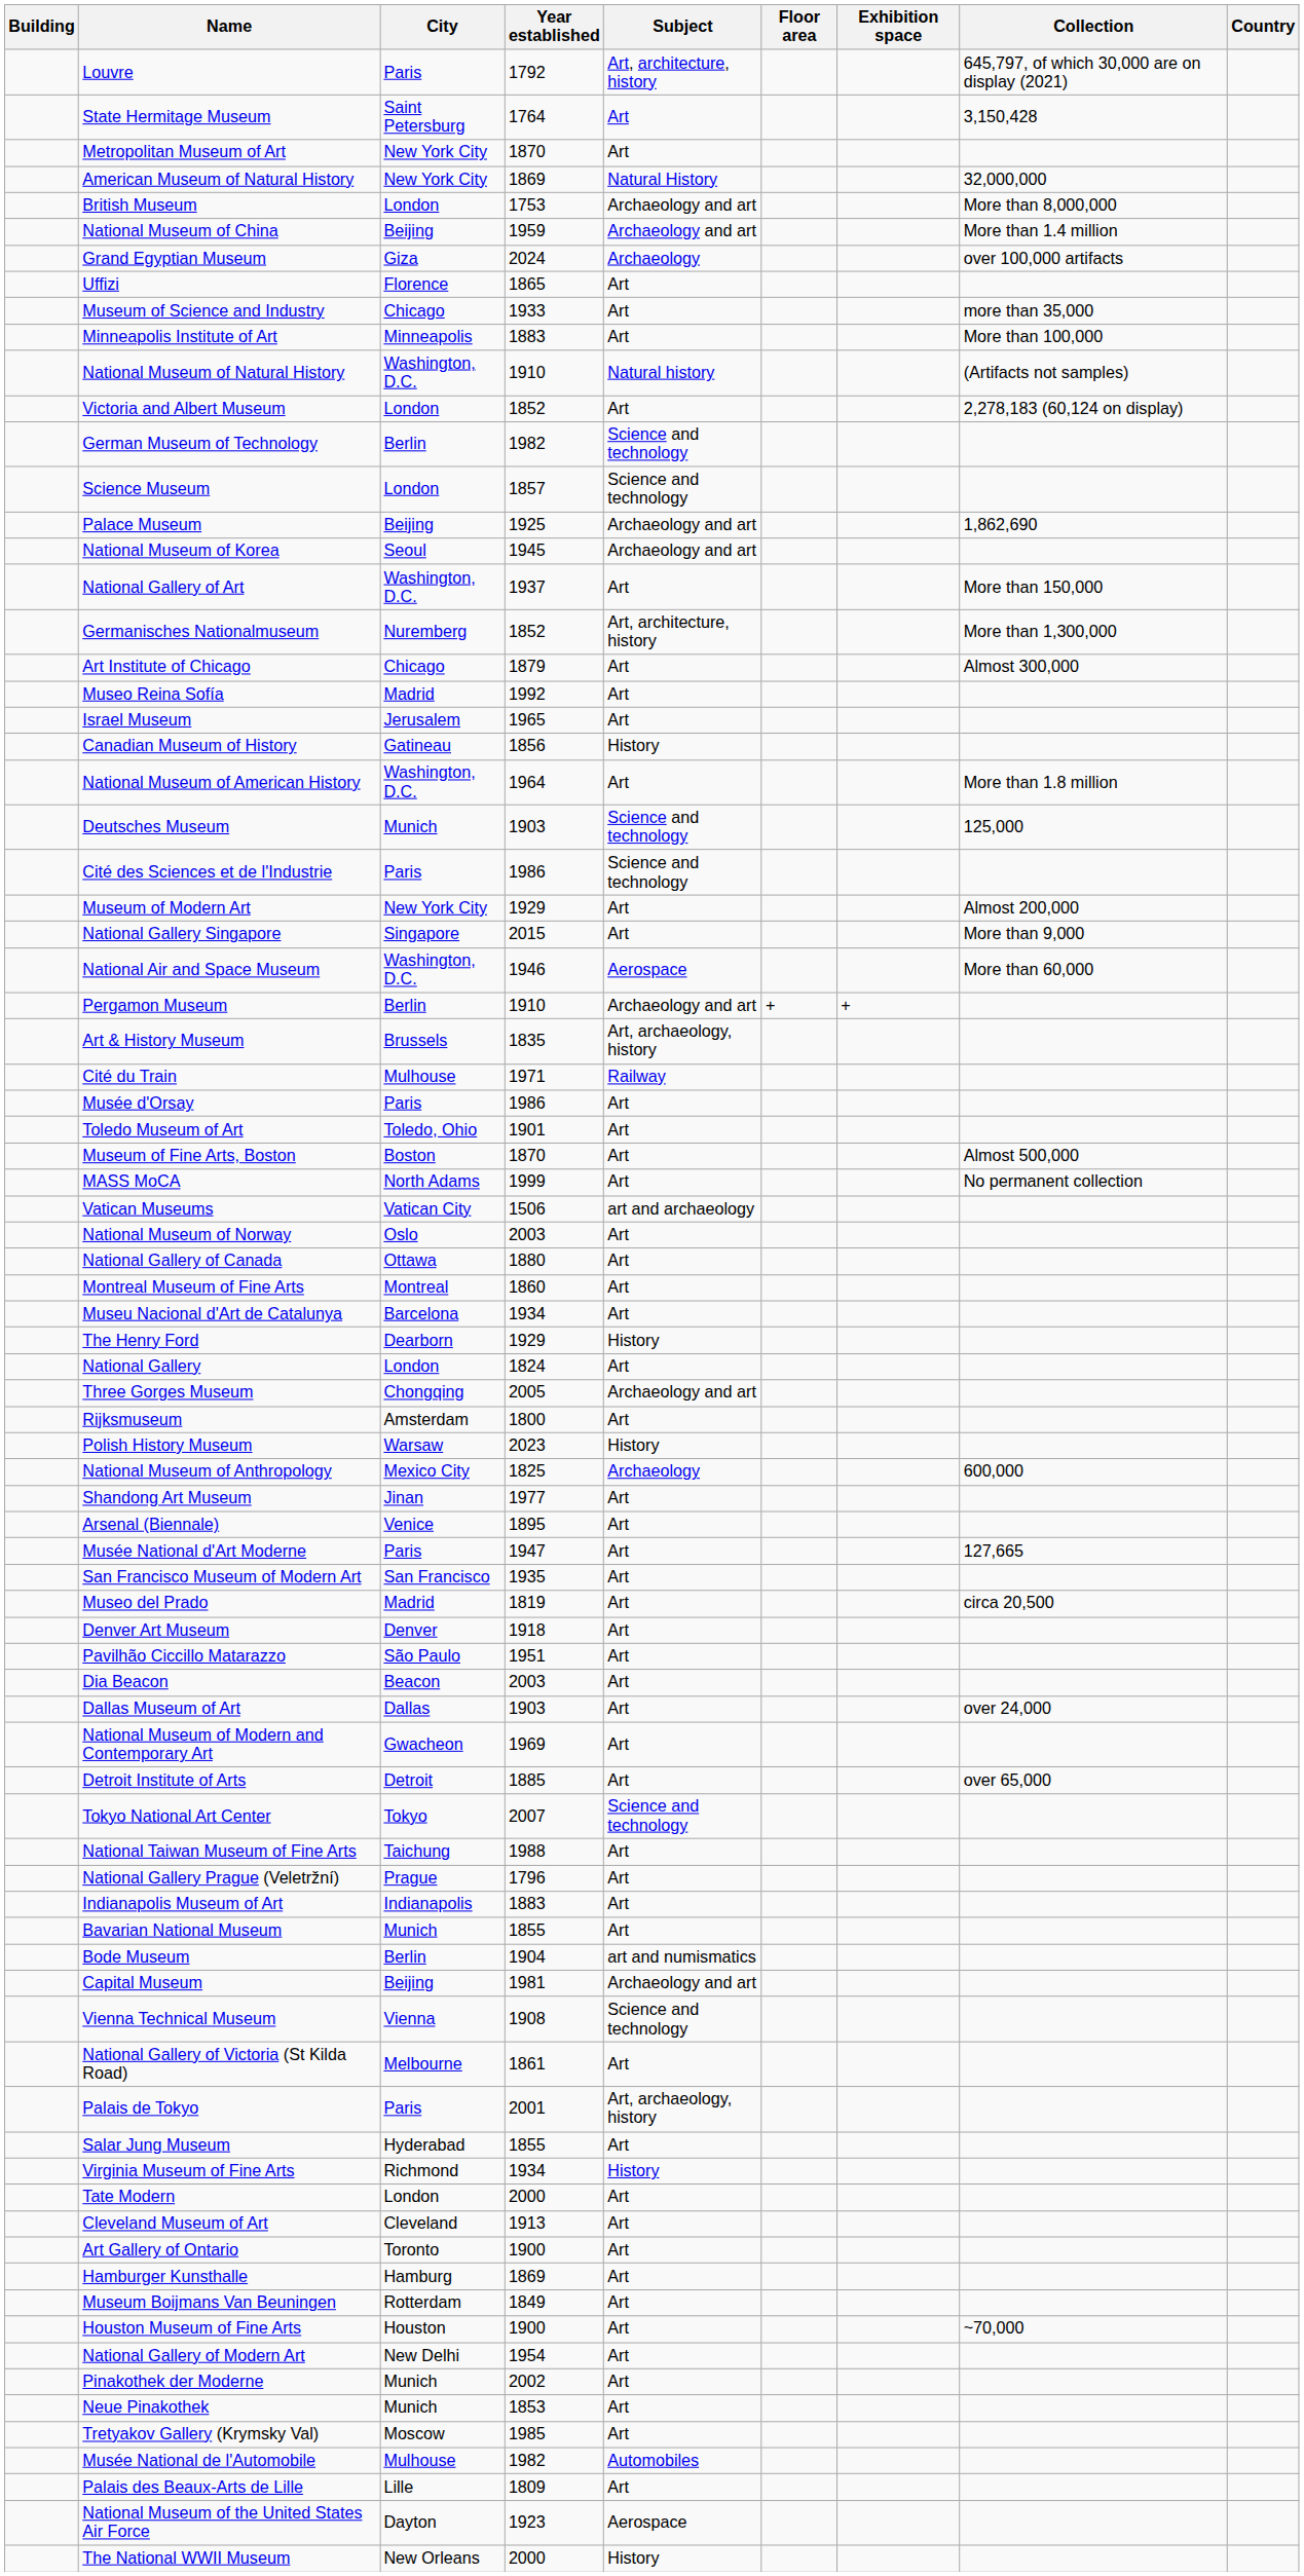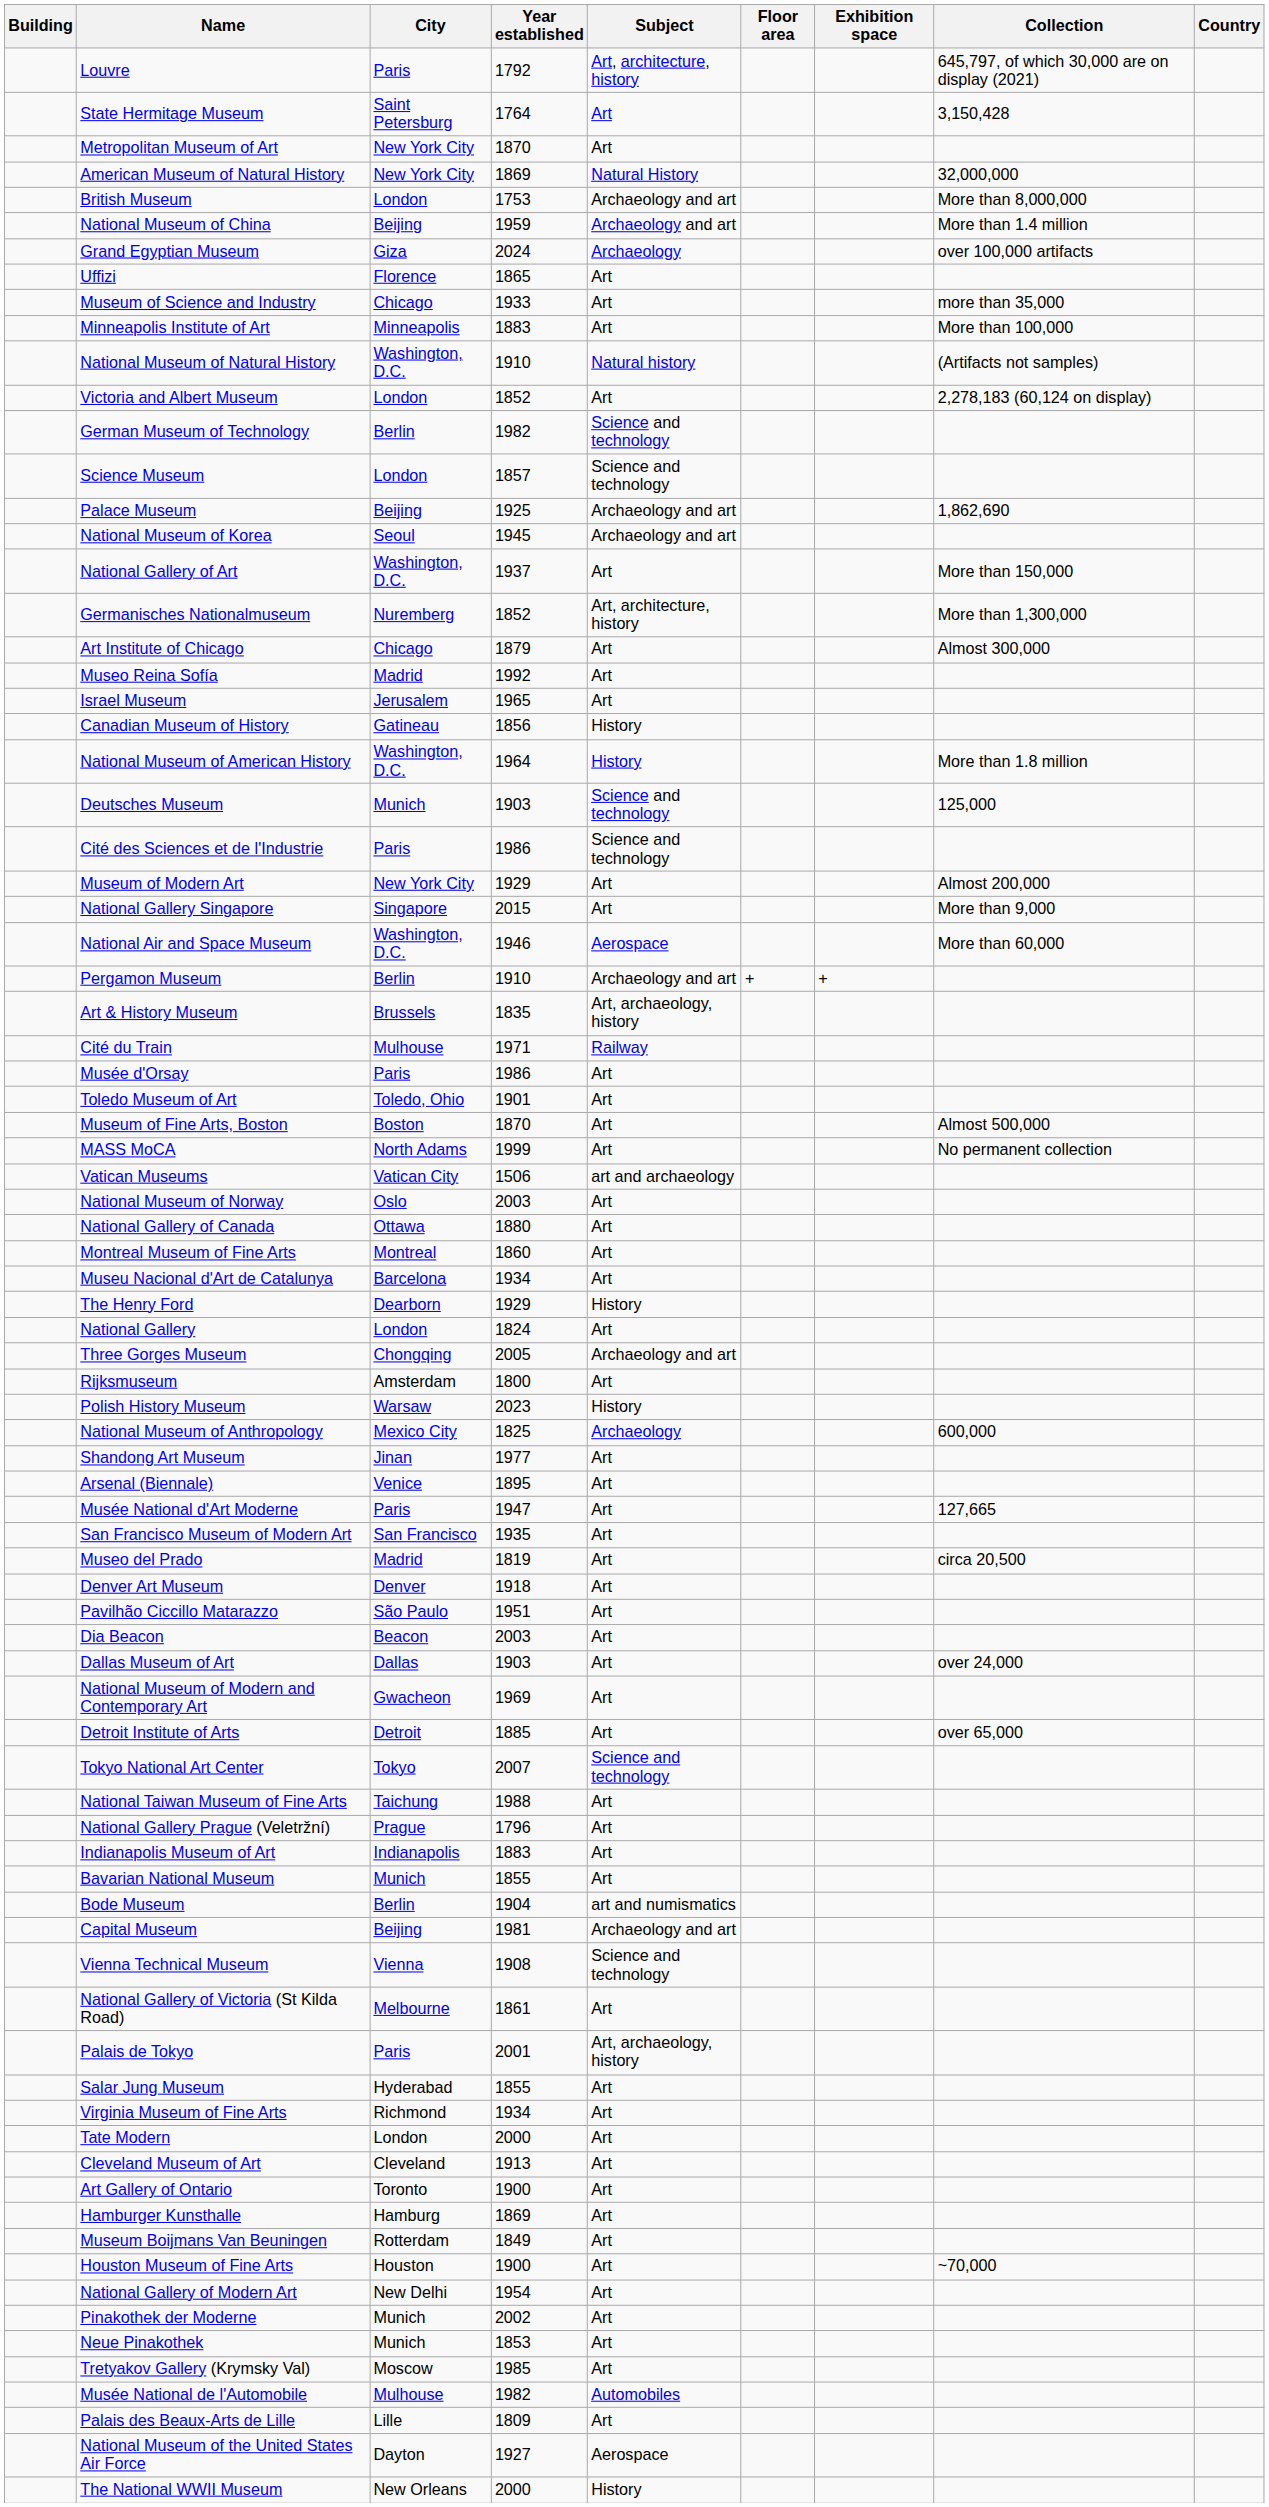National Museum of American History | Subject: Art -> History
Virginia Museum of Fine Arts | Subject: History -> Art
National Museum of the United States Air Force | Year established: 1923 -> 1927
